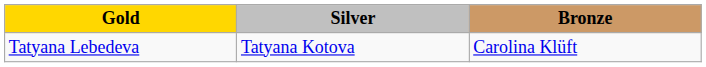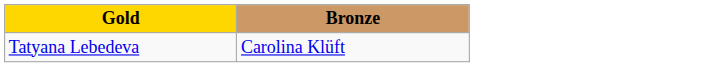- column: Silver | Tatyana Kotova
